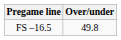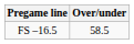FS –16.5 | Over/under: 49.8 -> 58.5
